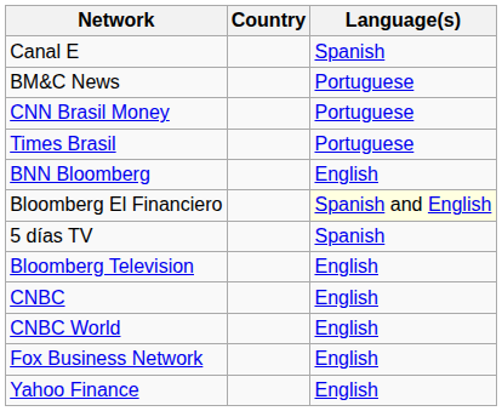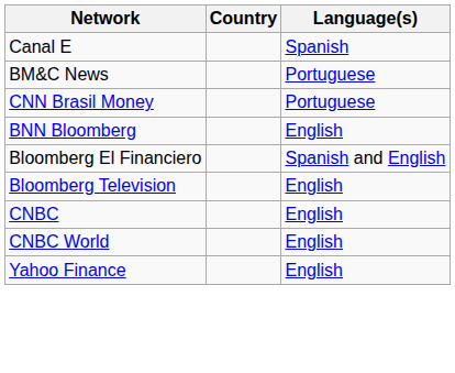- row: Times Brasil | Portuguese
Bloomberg El Financiero | Language(s): lightyellow background -> no background
- row: 5 días TV | Spanish
- row: Fox Business Network | English
